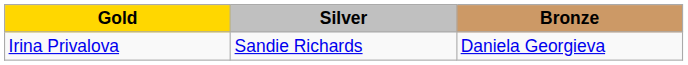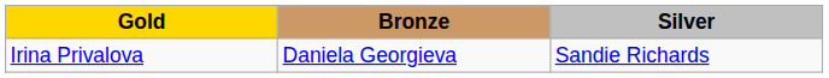columns swapped: Silver <-> Bronze
